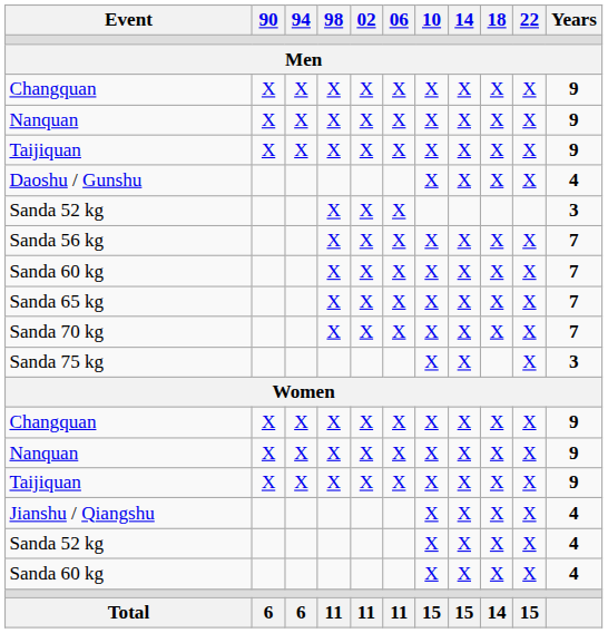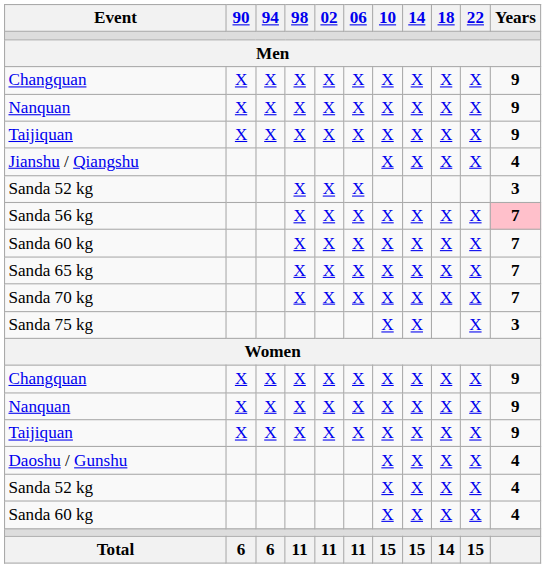rows swapped: Daoshu / Gunshu <-> Jianshu / Qiangshu
Sanda 56 kg | Years: no background -> pink background
